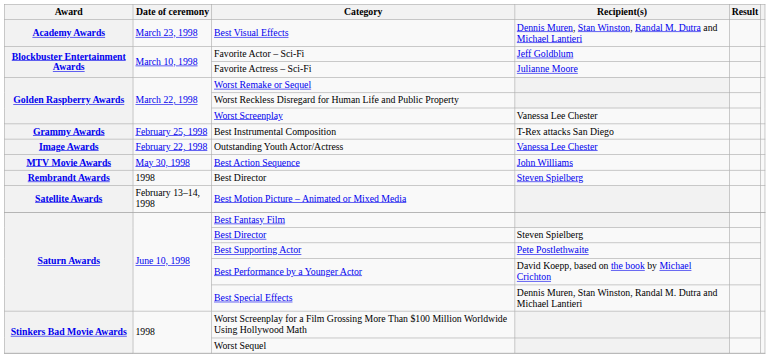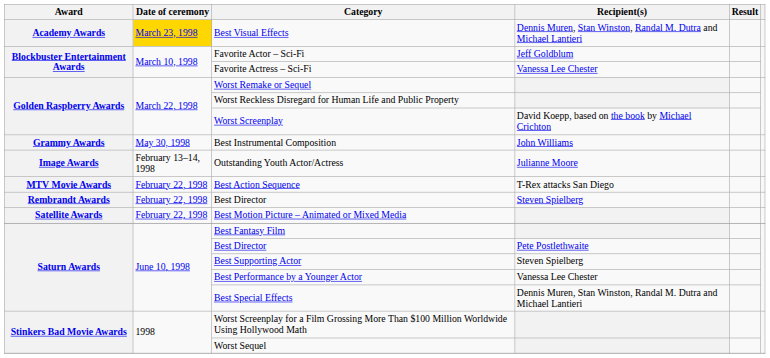Best Visual Effects | Date of ceremony: no background -> gold background
Favorite Actress – Sci-Fi | Recipient(s): Julianne Moore -> Vanessa Lee Chester
Worst Screenplay | Recipient(s): Vanessa Lee Chester -> David Koepp, based on the book by Michael Crichton
Best Instrumental Composition | Date of ceremony: February 25, 1998 -> May 30, 1998
Best Instrumental Composition | Recipient(s): T-Rex attacks San Diego -> John Williams
Outstanding Youth Actor/Actress | Date of ceremony: February 22, 1998 -> February 13–14, 1998
Outstanding Youth Actor/Actress | Recipient(s): Vanessa Lee Chester -> Julianne Moore
Best Action Sequence | Date of ceremony: May 30, 1998 -> February 22, 1998
Best Action Sequence | Recipient(s): John Williams -> T-Rex attacks San Diego
Rembrandt Awards / Best Director | Date of ceremony: 1998 -> February 22, 1998
Best Motion Picture – Animated or Mixed Media | Date of ceremony: February 13–14, 1998 -> February 22, 1998
Saturn Awards / Best Director | Recipient(s): Steven Spielberg -> Pete Postlethwaite
Best Supporting Actor | Recipient(s): Pete Postlethwaite -> Steven Spielberg
Best Performance by a Younger Actor | Recipient(s): David Koepp, based on the book by Michael Crichton -> Vanessa Lee Chester
